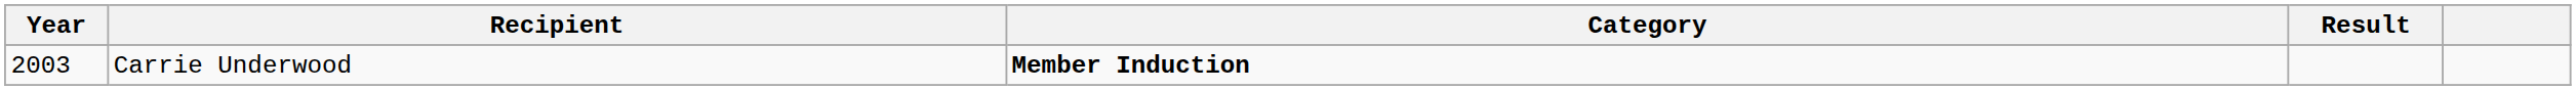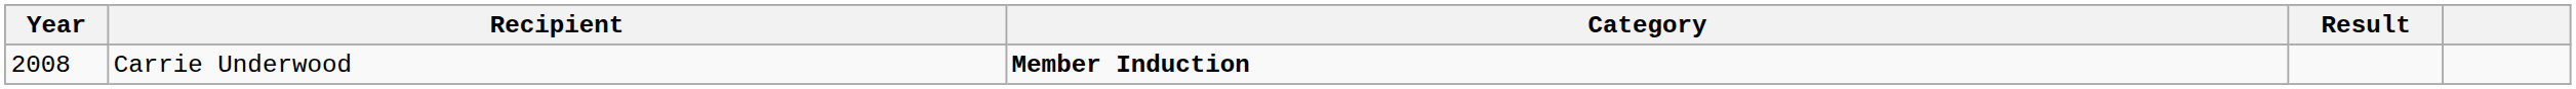Carrie Underwood | Year: 2003 -> 2008
